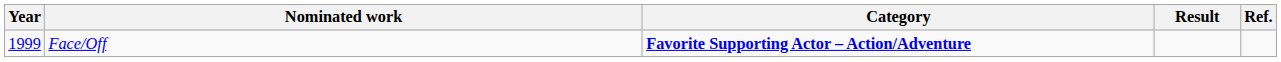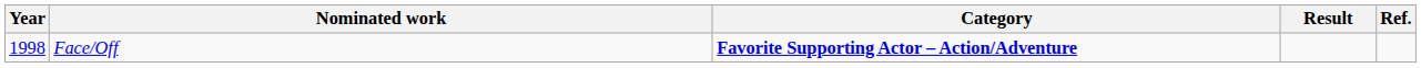Face/Off | Year: 1999 -> 1998
